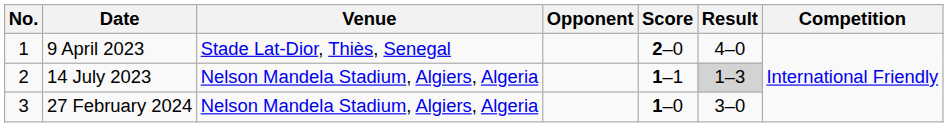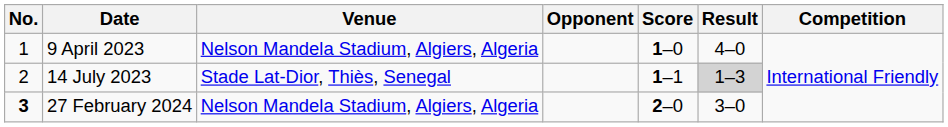9 April 2023 | Venue: Stade Lat-Dior, Thiès, Senegal -> Nelson Mandela Stadium, Algiers, Algeria
9 April 2023 | Score: 2–0 -> 1–0
14 July 2023 | Venue: Nelson Mandela Stadium, Algiers, Algeria -> Stade Lat-Dior, Thiès, Senegal
27 February 2024 | No.: normal -> bold
27 February 2024 | Score: 1–0 -> 2–0
